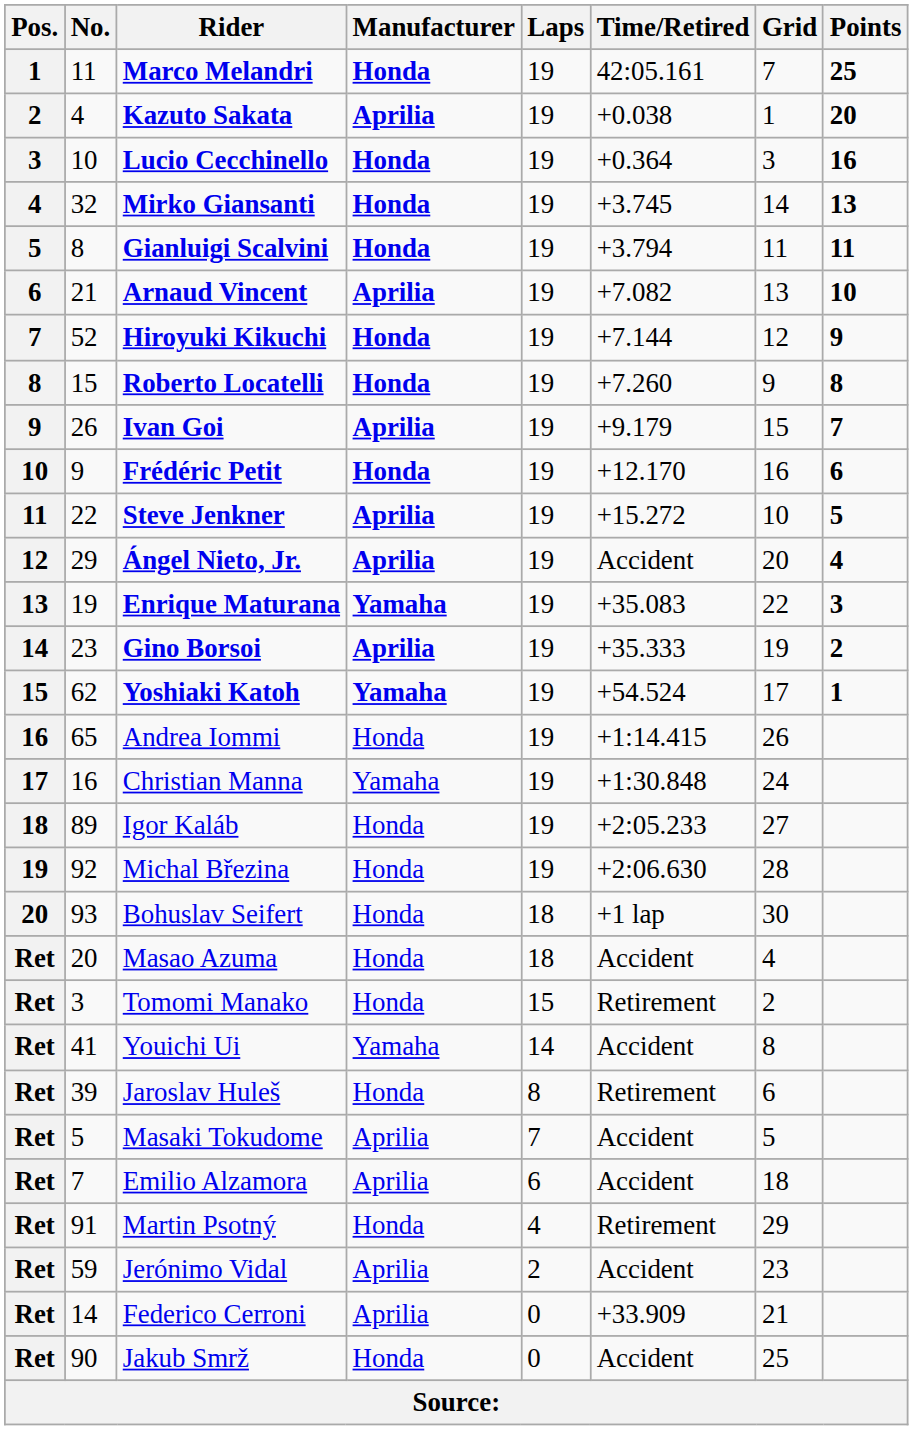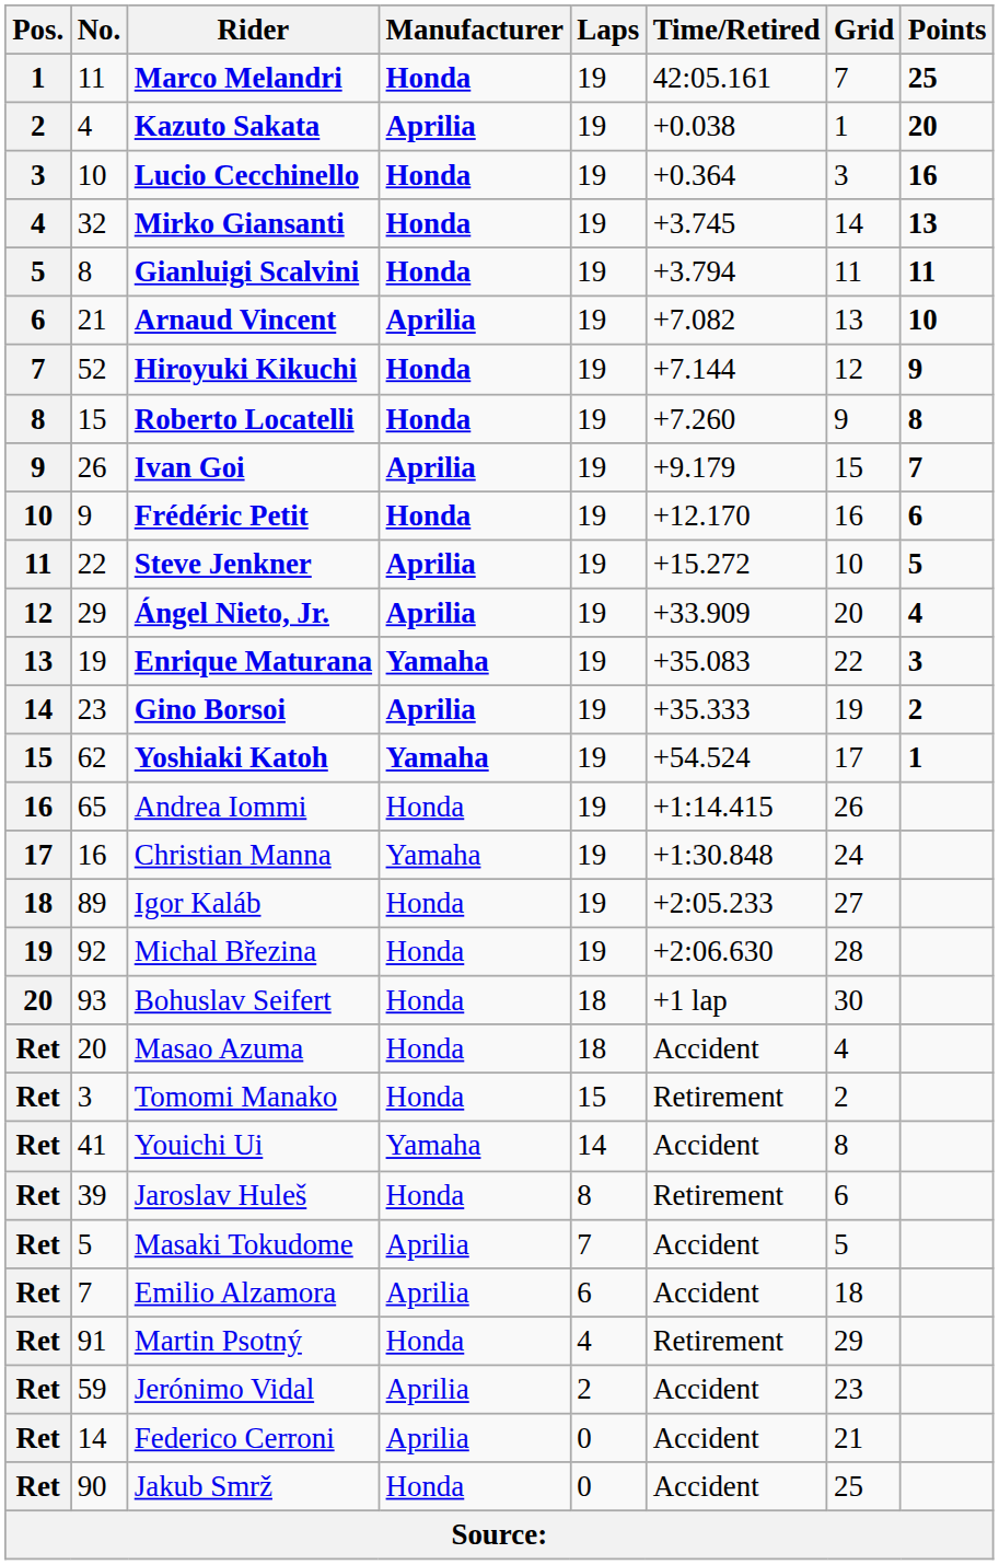Ángel Nieto, Jr. | Time/Retired: Accident -> +33.909
Federico Cerroni | Time/Retired: +33.909 -> Accident
